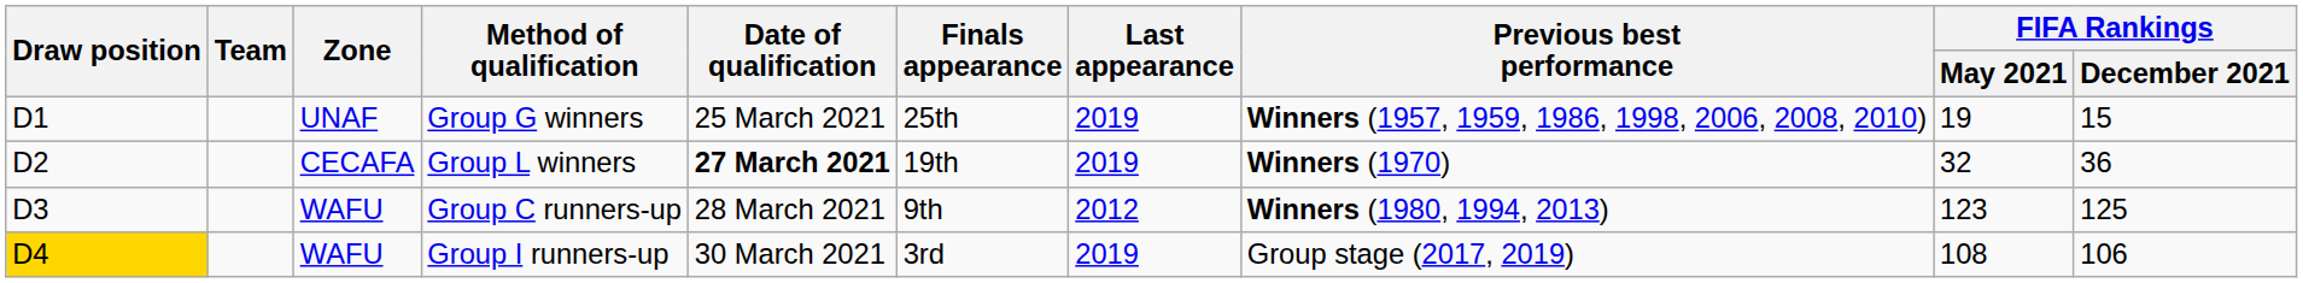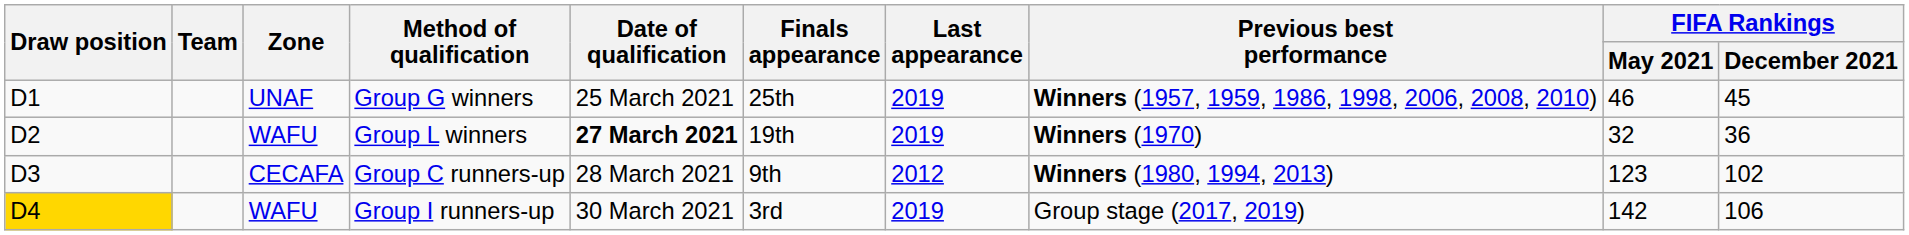Group G winners | FIFA Rankings / May 2021: 19 -> 46
Group G winners | FIFA Rankings / December 2021: 15 -> 45
Group L winners | Zone: CECAFA -> WAFU
Group C runners-up | Zone: WAFU -> CECAFA
Group C runners-up | FIFA Rankings / December 2021: 125 -> 102
Group I runners-up | FIFA Rankings / May 2021: 108 -> 142
